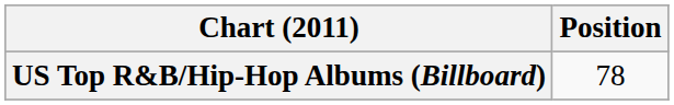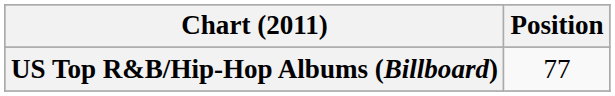US Top R&B/Hip-Hop Albums (Billboard) | Position: 78 -> 77
